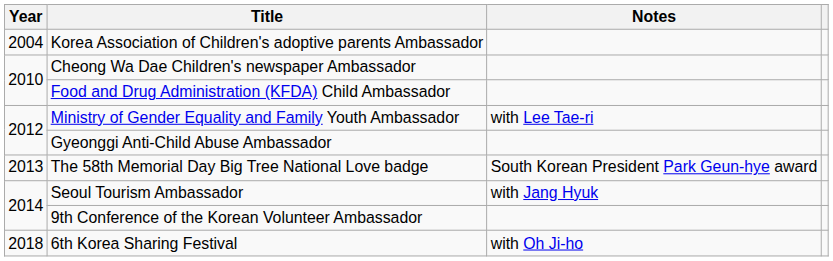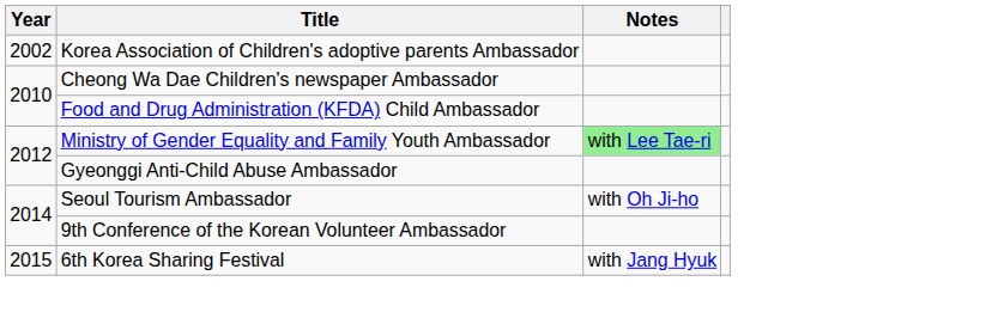Korea Association of Children's adoptive parents Ambassador | Year: 2004 -> 2002
Ministry of Gender Equality and Family Youth Ambassador | Notes: no background -> lightgreen background
- row: 2013 | The 58th Memorial Day Big Tree National Love badge | South Korean President Park Geun-hye award
Seoul Tourism Ambassador | Notes: with Jang Hyuk -> with Oh Ji-ho
6th Korea Sharing Festival | Year: 2018 -> 2015
6th Korea Sharing Festival | Notes: with Oh Ji-ho -> with Jang Hyuk
